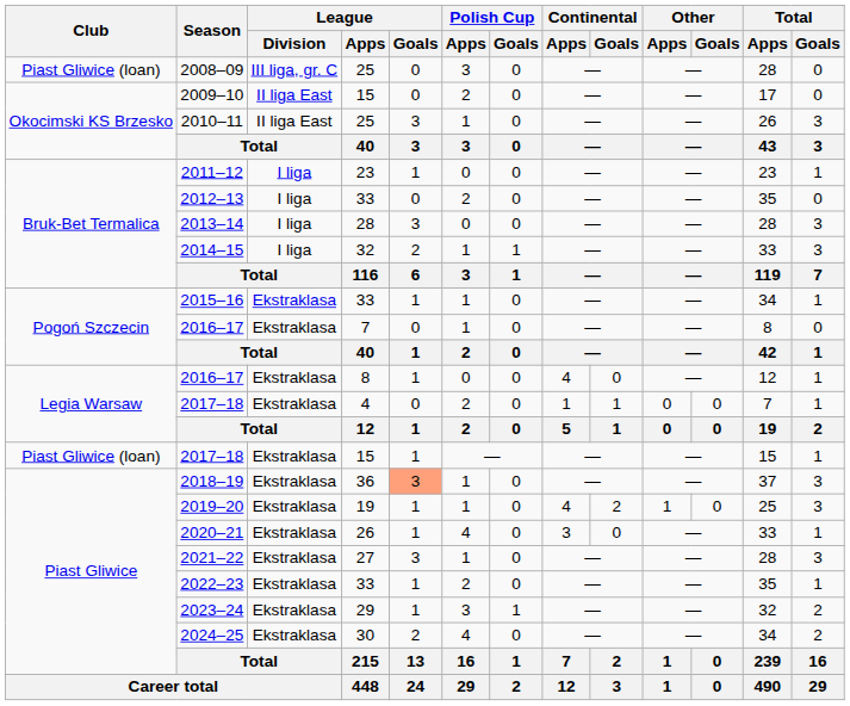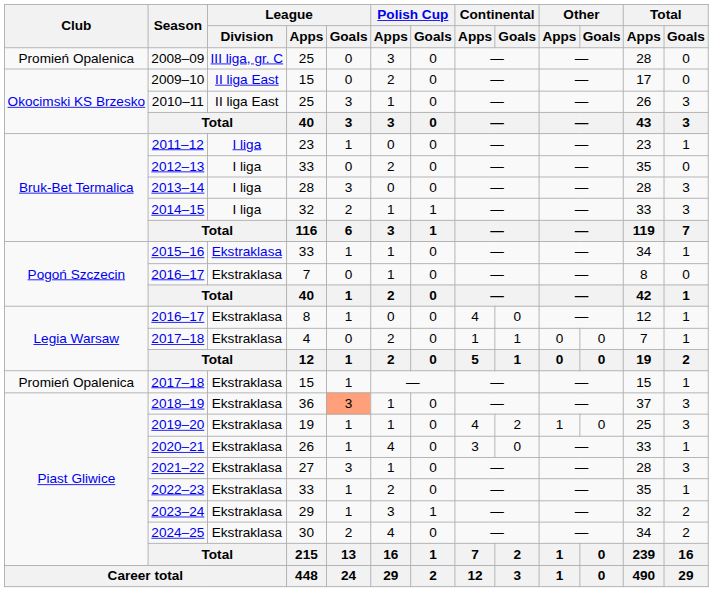2008–09 | Club: Piast Gliwice (loan) -> Promień Opalenica
2017–18 / 15 | Club: Piast Gliwice (loan) -> Promień Opalenica
